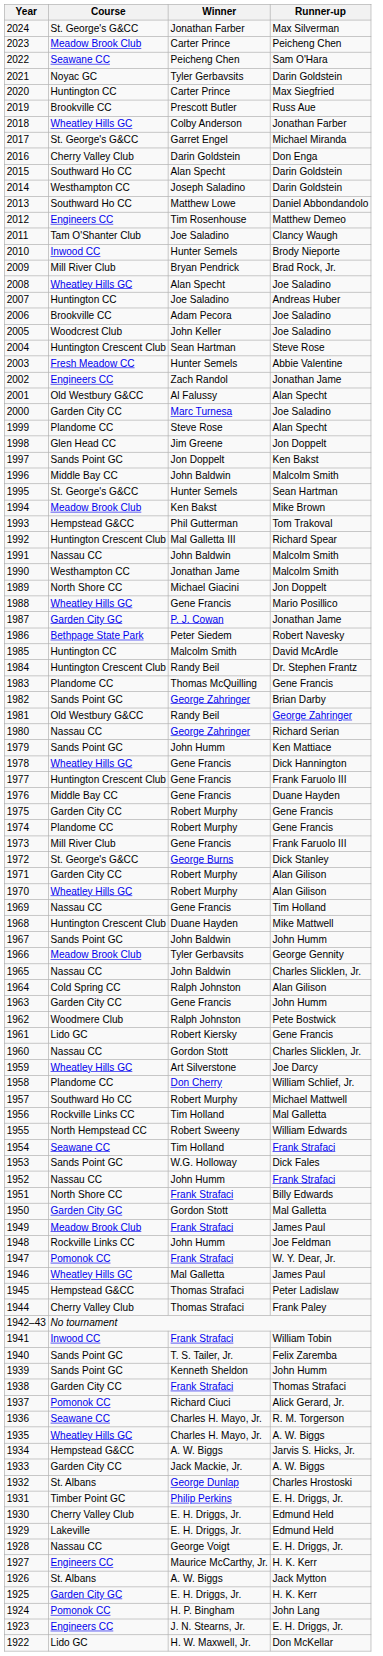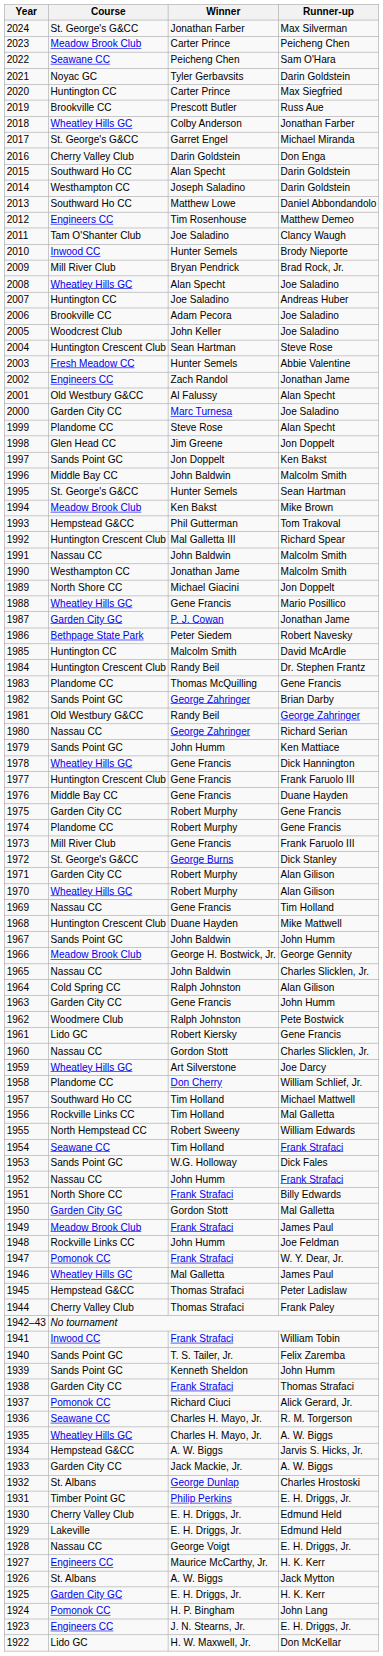1966 | Winner: Tyler Gerbavsits -> George H. Bostwick, Jr.
1957 | Winner: Robert Murphy -> Tim Holland
